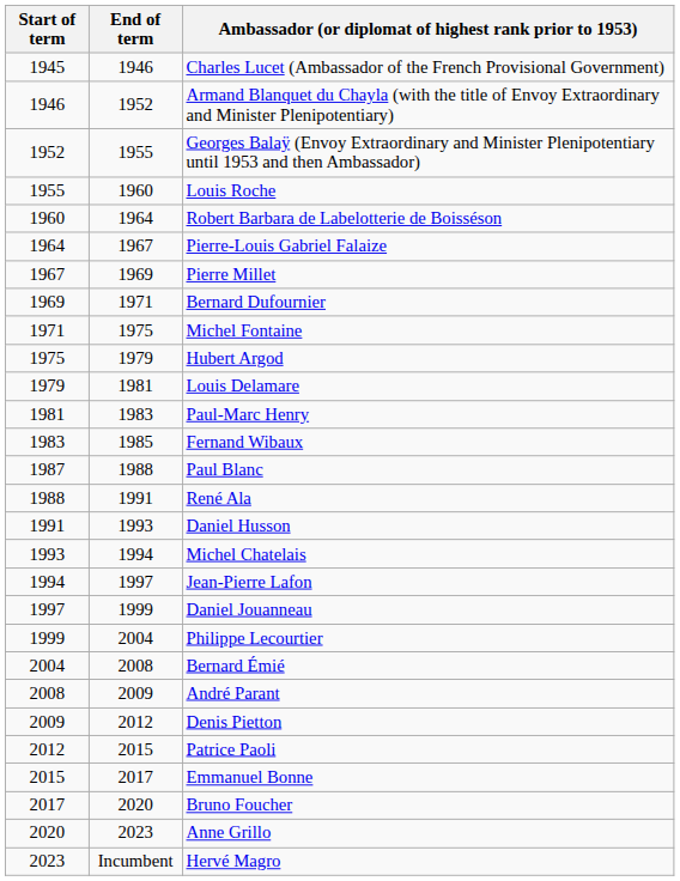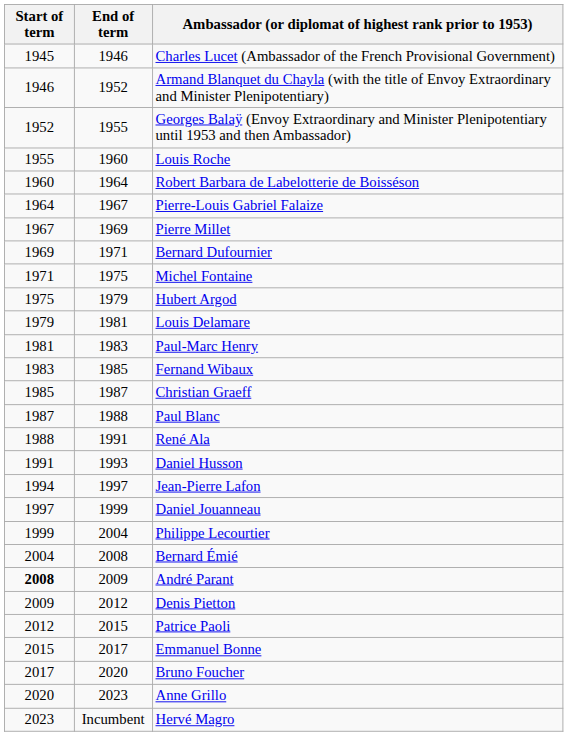+ row: 1985 | 1987 | Christian Graeff
- row: 1993 | 1994 | Michel Chatelais
André Parant | Start of term: normal -> bold
